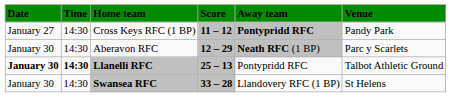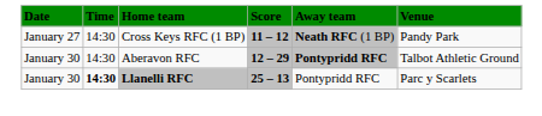Cross Keys RFC (1 BP) | Away team: Pontypridd RFC -> Neath RFC (1 BP)
Aberavon RFC | Away team: Neath RFC (1 BP) -> Pontypridd RFC
Aberavon RFC | Venue: Parc y Scarlets -> Talbot Athletic Ground
Llanelli RFC | Date: bold -> normal
Llanelli RFC | Venue: Talbot Athletic Ground -> Parc y Scarlets
- row: January 30 | 14:30 | Swansea RFC | 33 – 28 | Llandovery RFC (1 BP) | St Helens
